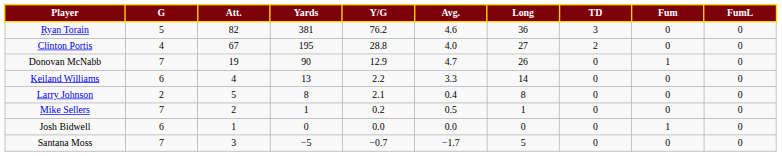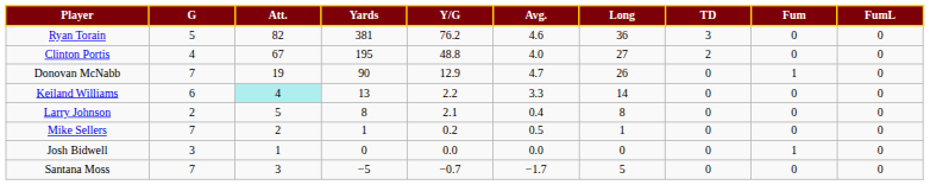Clinton Portis | Y/G: 28.8 -> 48.8
Keiland Williams | Att.: no background -> paleturquoise background
Josh Bidwell | G: 6 -> 3
